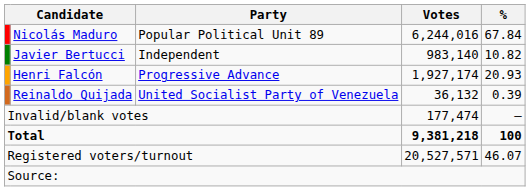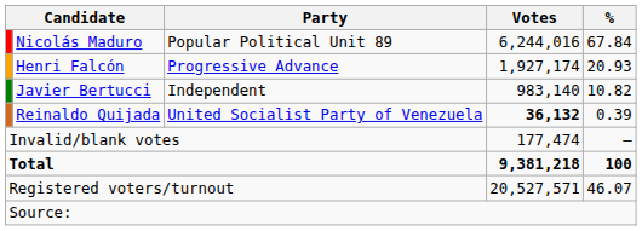rows swapped: Henri Falcón <-> Javier Bertucci
Reinaldo Quijada | Votes: normal -> bold
